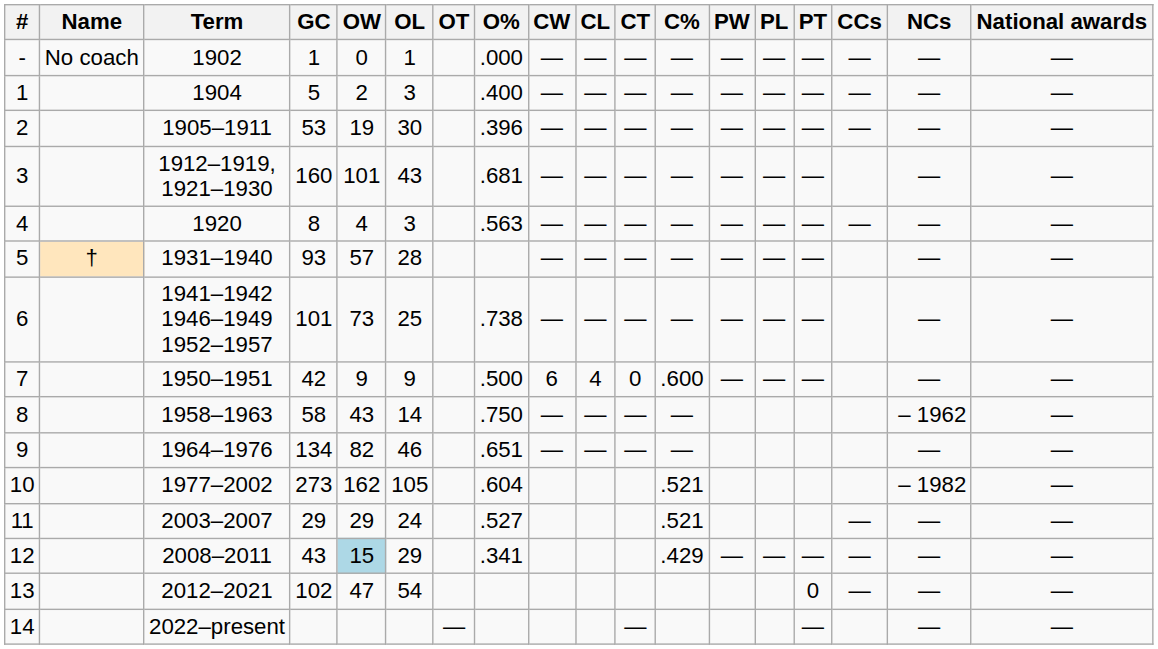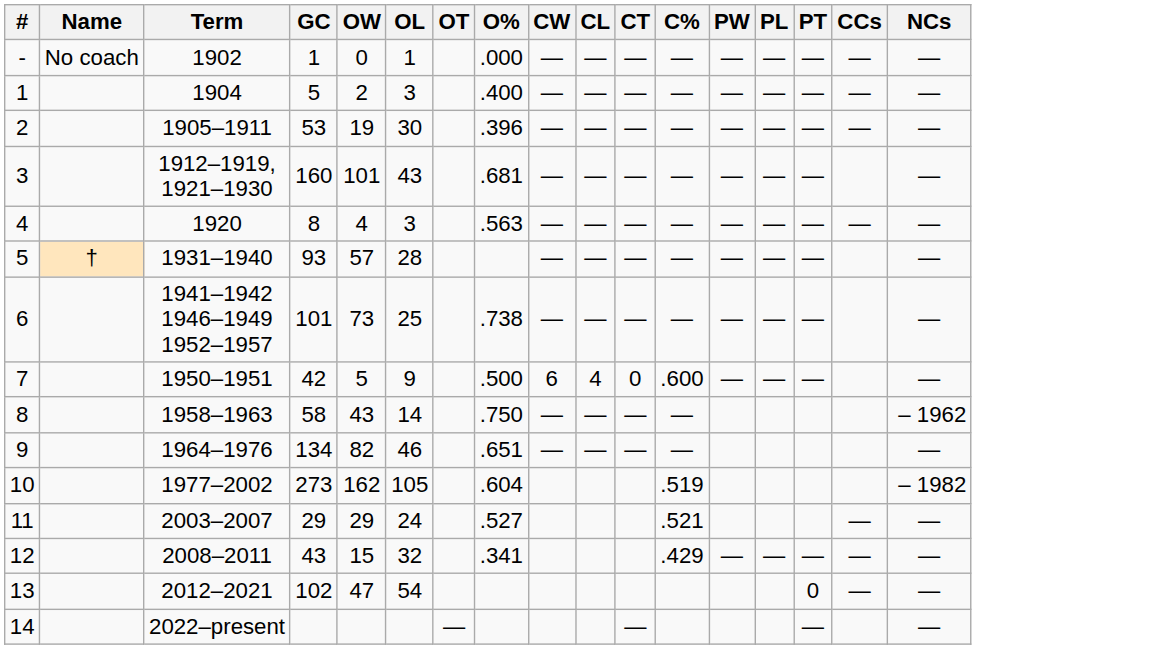- column: National awards | — | — | — | — | — | — | — | — | — | — | — | — | — | — | —
7 | OW: 9 -> 5
10 | C%: .521 -> .519
12 | OW: lightblue background -> no background
12 | OL: 29 -> 32
